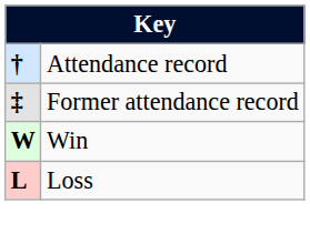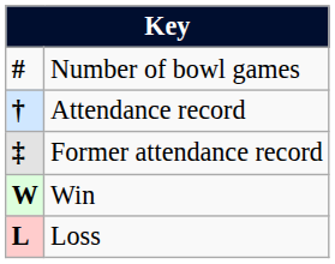+ row: # | Number of bowl games
